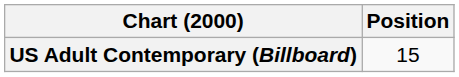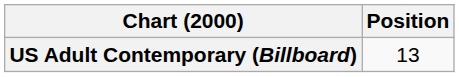US Adult Contemporary (Billboard) | Position: 15 -> 13
